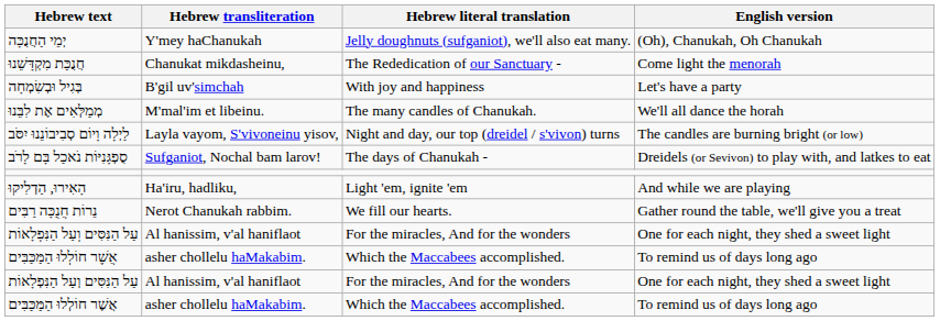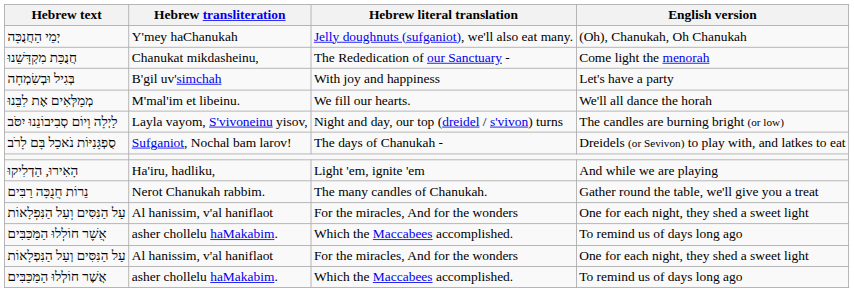מְמַלְּאִים אֶת לִבֵּנוּ | Hebrew literal translation: The many candles of Chanukah. -> We fill our hearts.
נֵרוֹת חֲנֻכָּה רַבִּים | Hebrew literal translation: We fill our hearts. -> The many candles of Chanukah.
